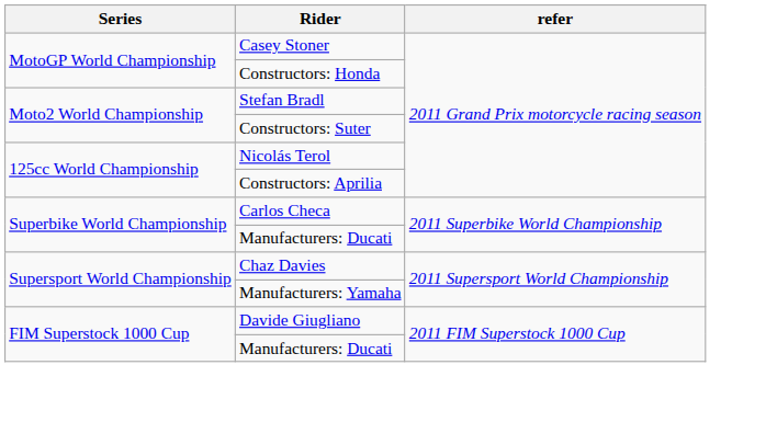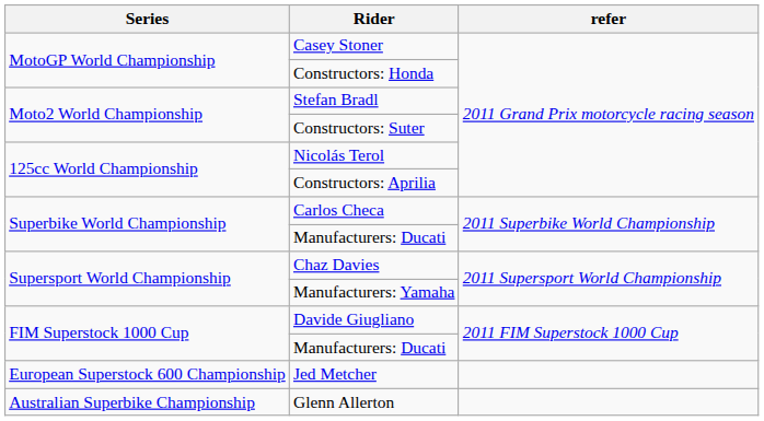+ row: European Superstock 600 Championship | Jed Metcher
+ row: Australian Superbike Championship | Glenn Allerton
